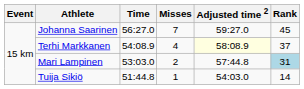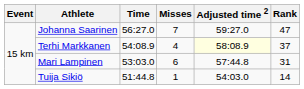Johanna Saarinen | Rank: 45 -> 47
Mari Lampinen | Misses: 2 -> 6
Mari Lampinen | Rank: lightblue background -> no background
